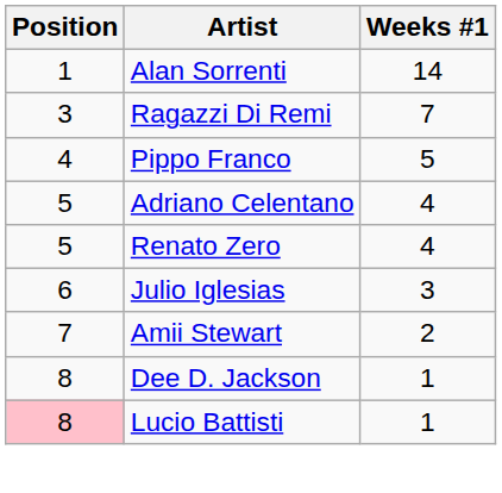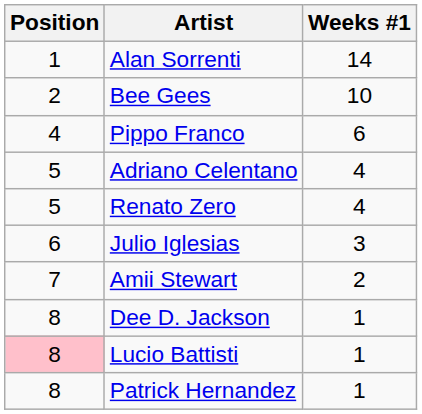+ row: 2 | Bee Gees | 10
- row: 3 | Ragazzi Di Remi | 7
Pippo Franco | Weeks #1: 5 -> 6
+ row: 8 | Patrick Hernandez | 1
